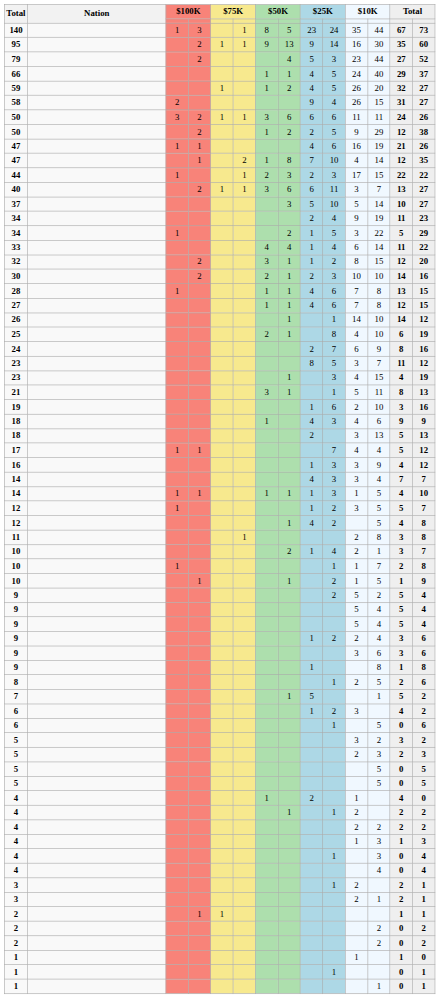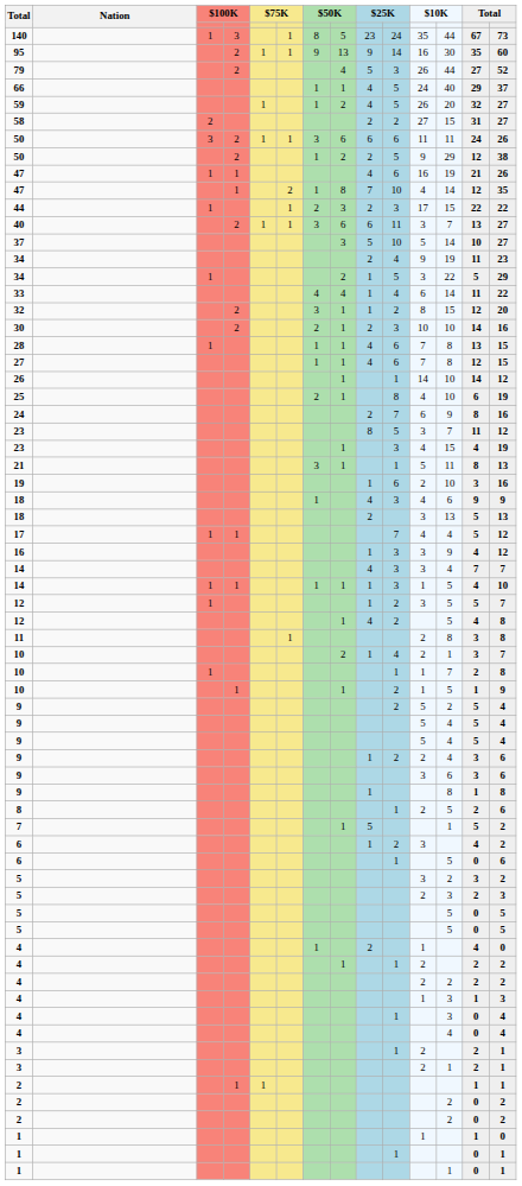79 | column 11: 23 -> 26
58 | column 9: 9 -> 2
58 | column 10: 4 -> 2
58 | column 11: 26 -> 27
